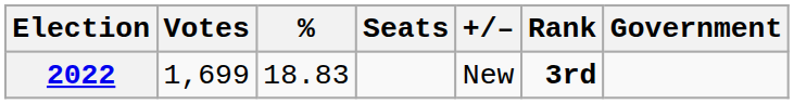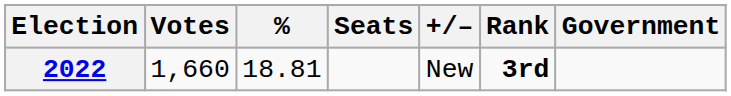2022 | Votes: 1,699 -> 1,660
2022 | %: 18.83 -> 18.81
